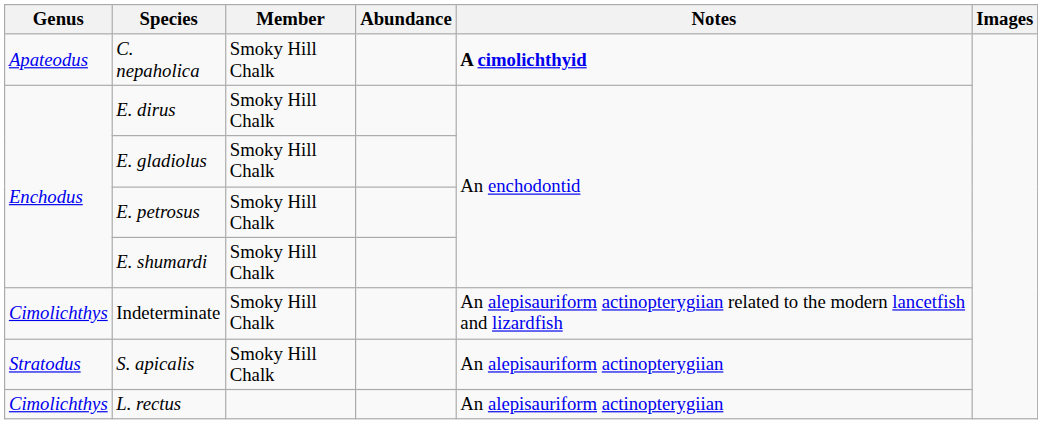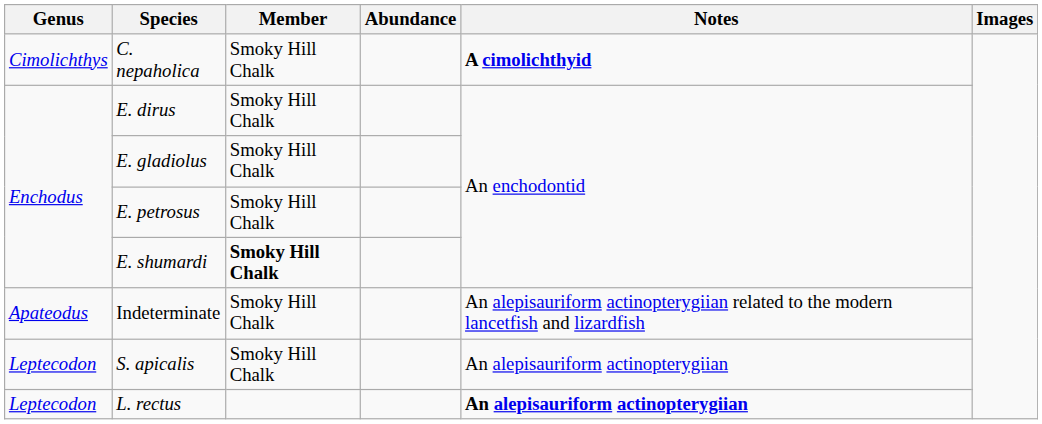C. nepaholica | Genus: Apateodus -> Cimolichthys
E. shumardi | Member: normal -> bold
Indeterminate | Genus: Cimolichthys -> Apateodus
S. apicalis | Genus: Stratodus -> Leptecodon
L. rectus | Genus: Cimolichthys -> Leptecodon
L. rectus | Notes: normal -> bold
